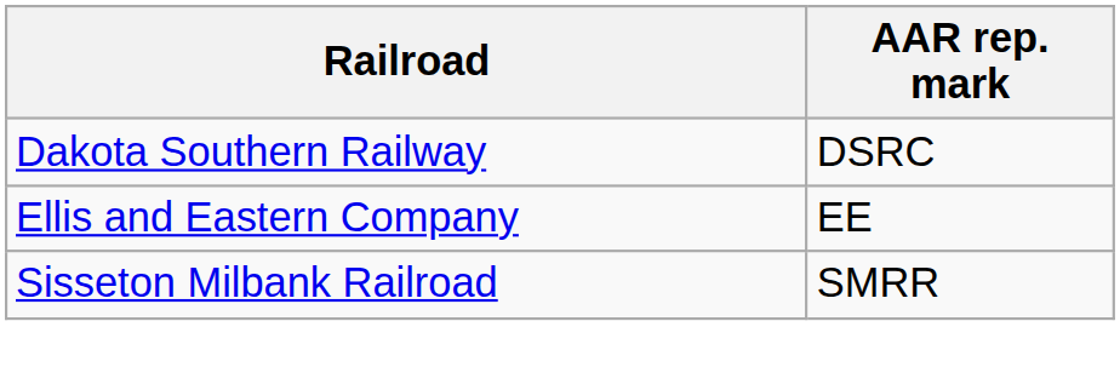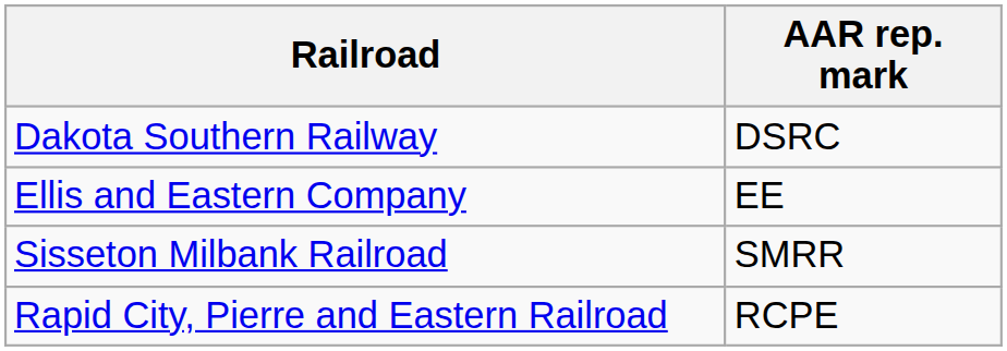+ row: Rapid City, Pierre and Eastern Railroad | RCPE
